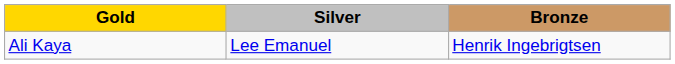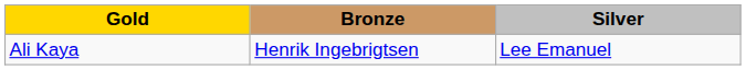columns swapped: Silver <-> Bronze
